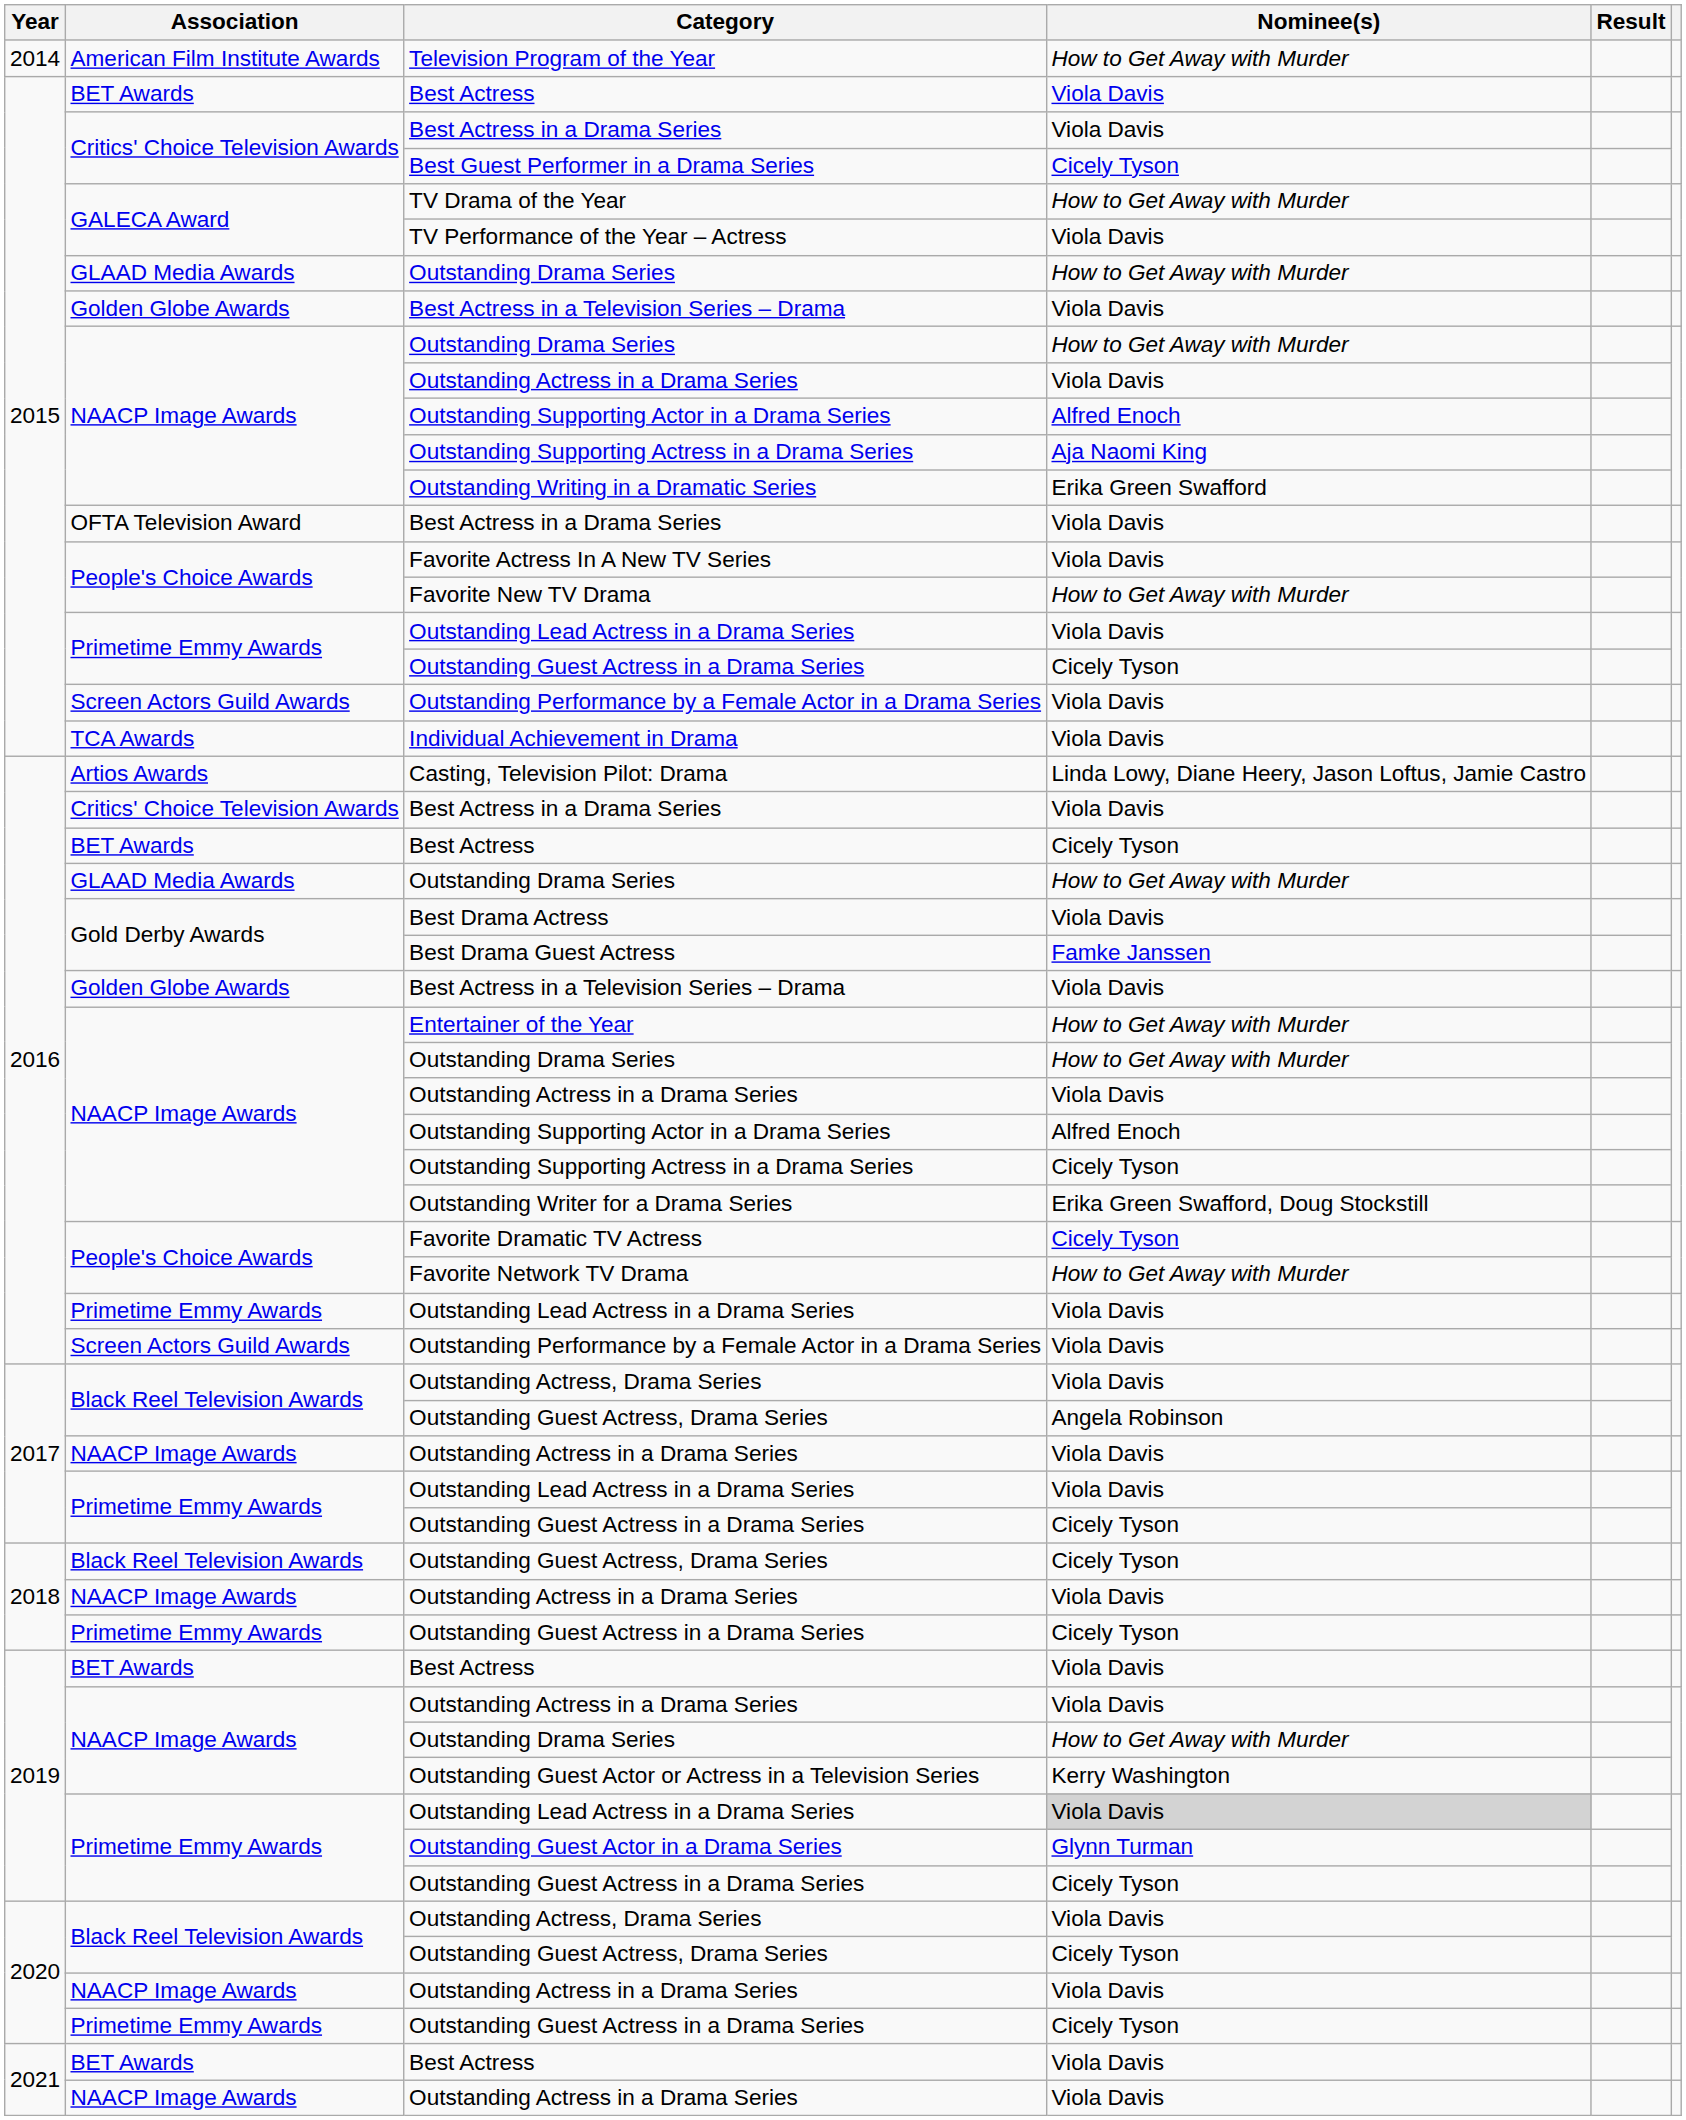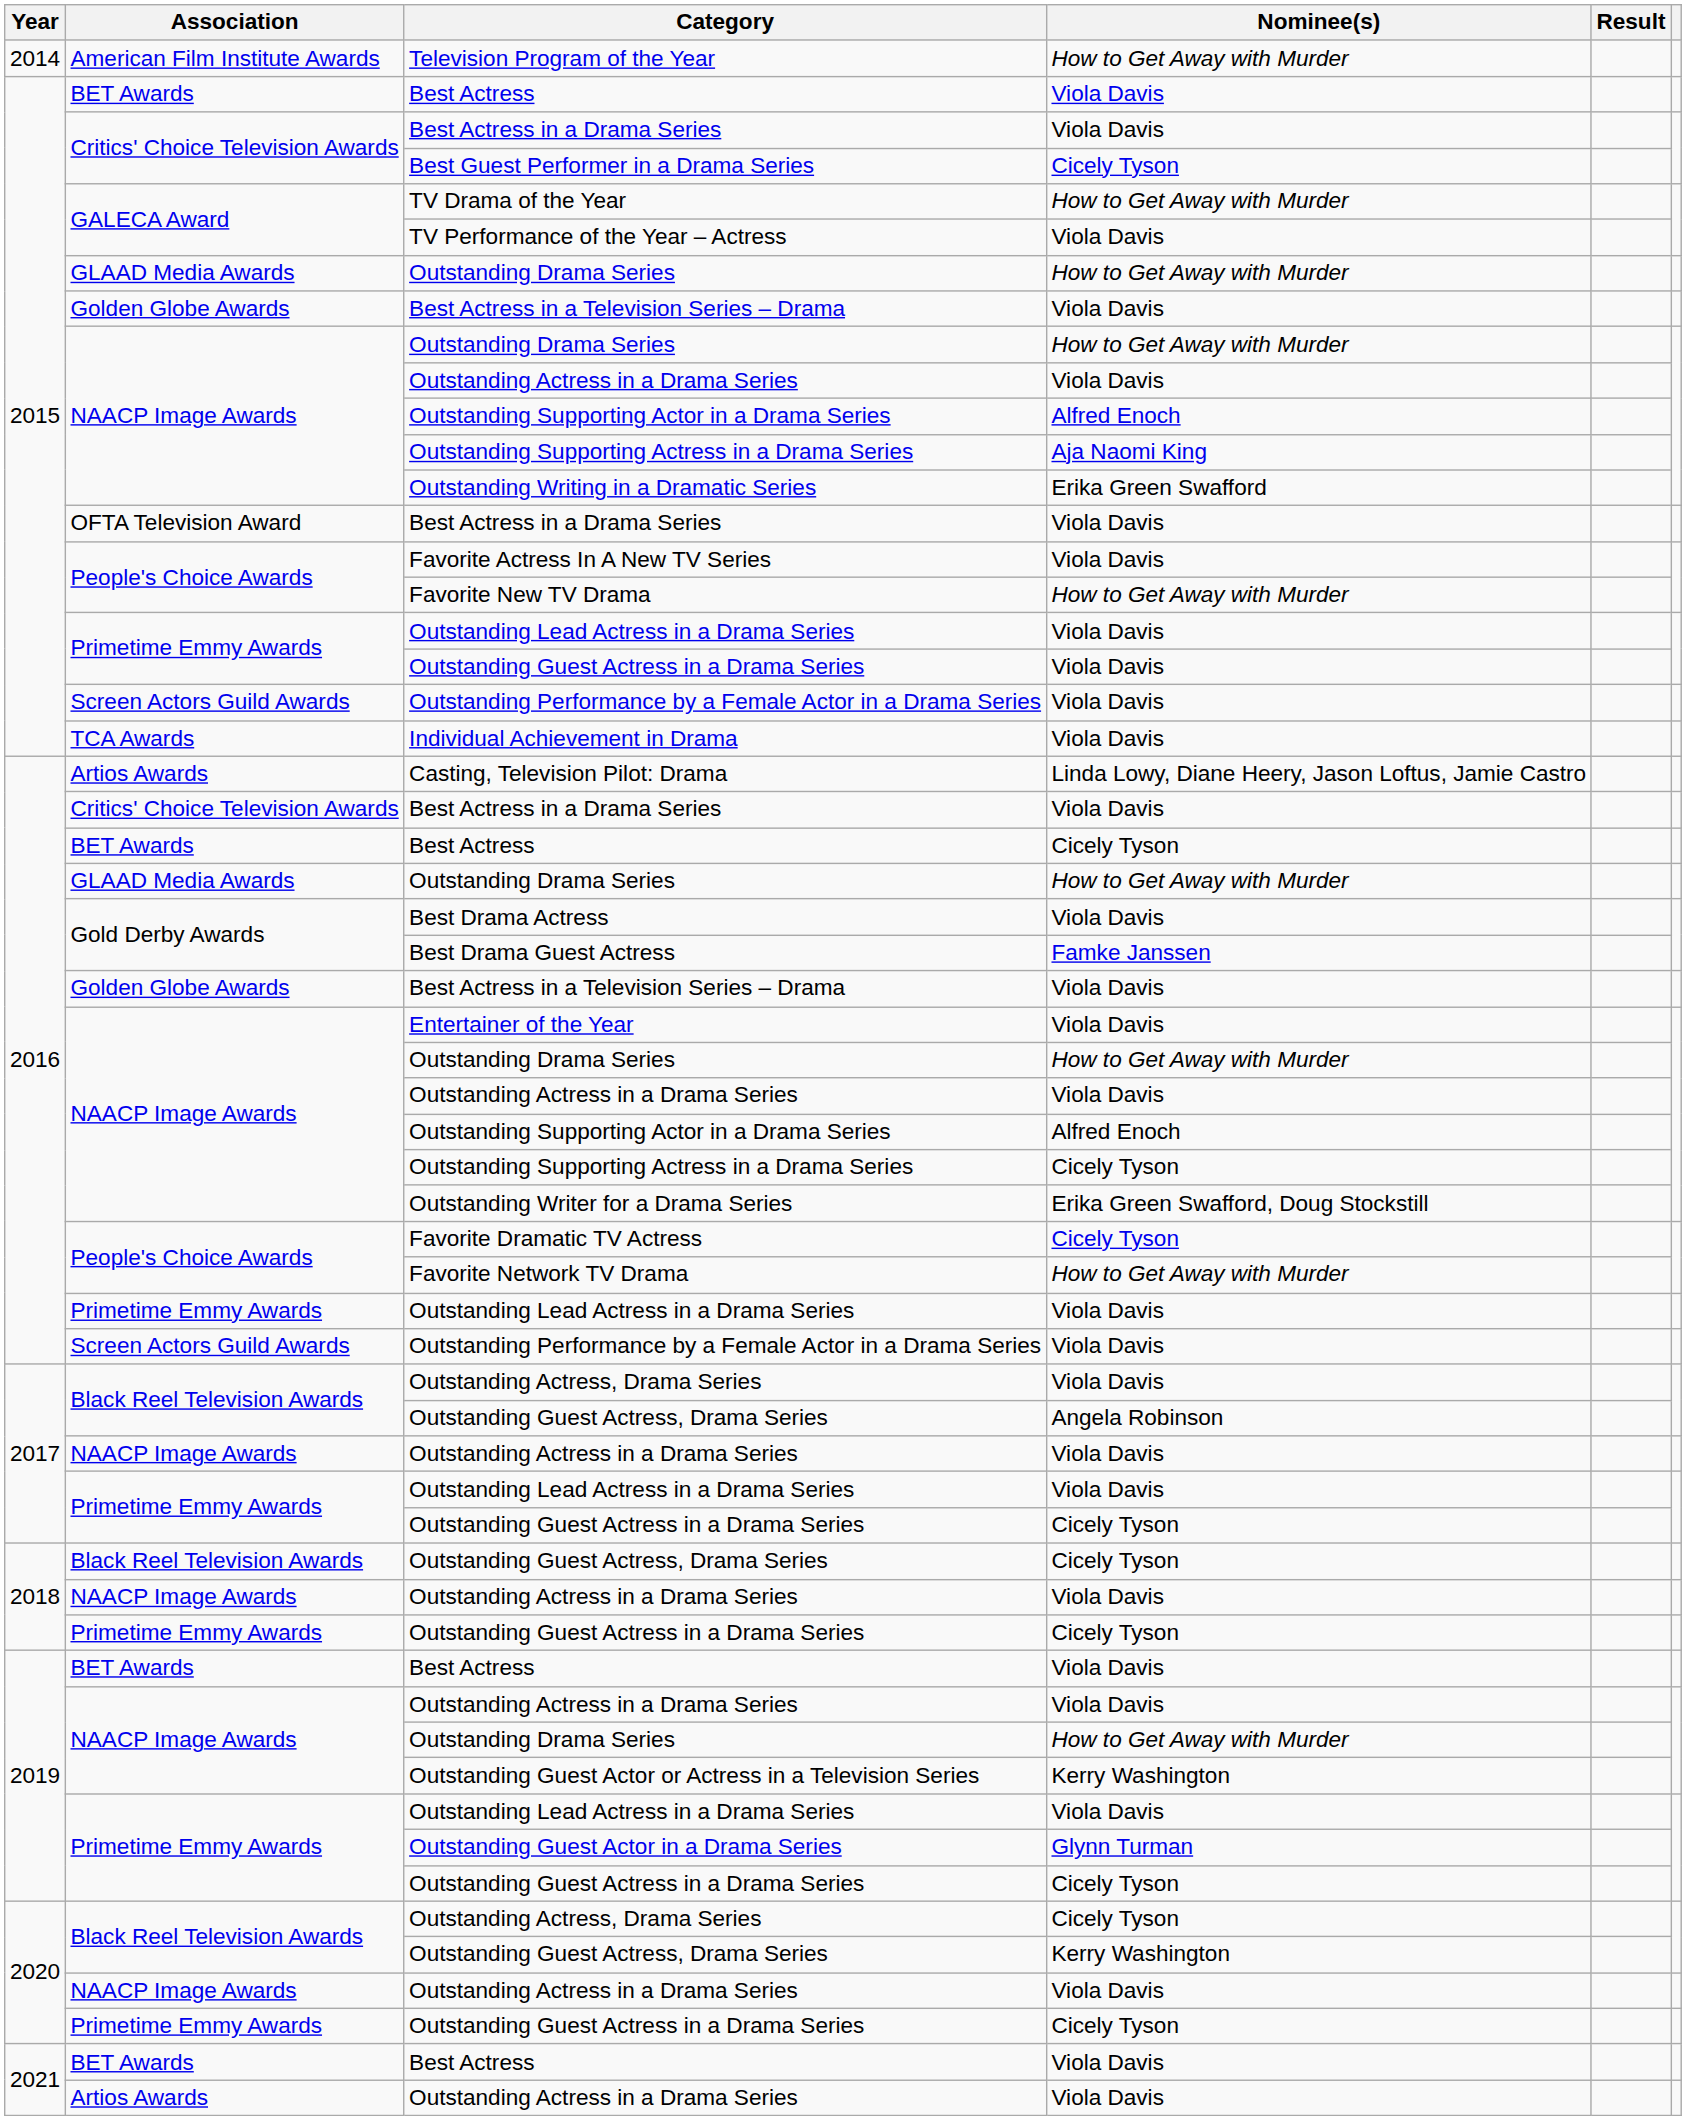2015 / Outstanding Guest Actress in a Drama Series | Nominee(s): Cicely Tyson -> Viola Davis
Entertainer of the Year | Nominee(s): How to Get Away with Murder -> Viola Davis
2019 / Outstanding Lead Actress in a Drama Series | Nominee(s): lightgrey background -> no background
2020 / Outstanding Actress, Drama Series | Nominee(s): Viola Davis -> Cicely Tyson
2020 / Outstanding Guest Actress, Drama Series | Nominee(s): Cicely Tyson -> Kerry Washington
2021 / Outstanding Actress in a Drama Series | Association: NAACP Image Awards -> Artios Awards
